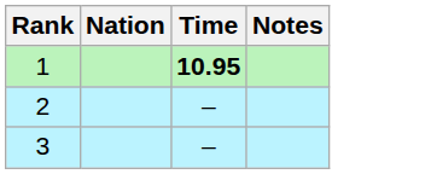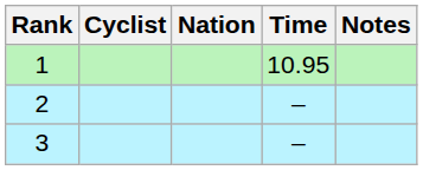+ column: Cyclist
1 | Time: bold -> normal
